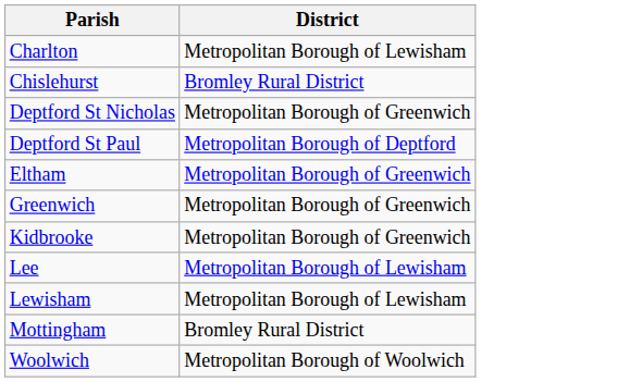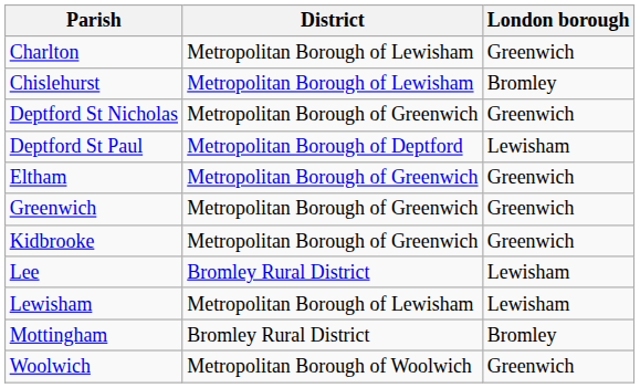+ column: London borough | Greenwich | Bromley | Greenwich | Lewisham | Greenwich | Greenwich | Greenwich | Lewisham | Lewisham | Bromley | Greenwich
Chislehurst | District: Bromley Rural District -> Metropolitan Borough of Lewisham
Lee | District: Metropolitan Borough of Lewisham -> Bromley Rural District
